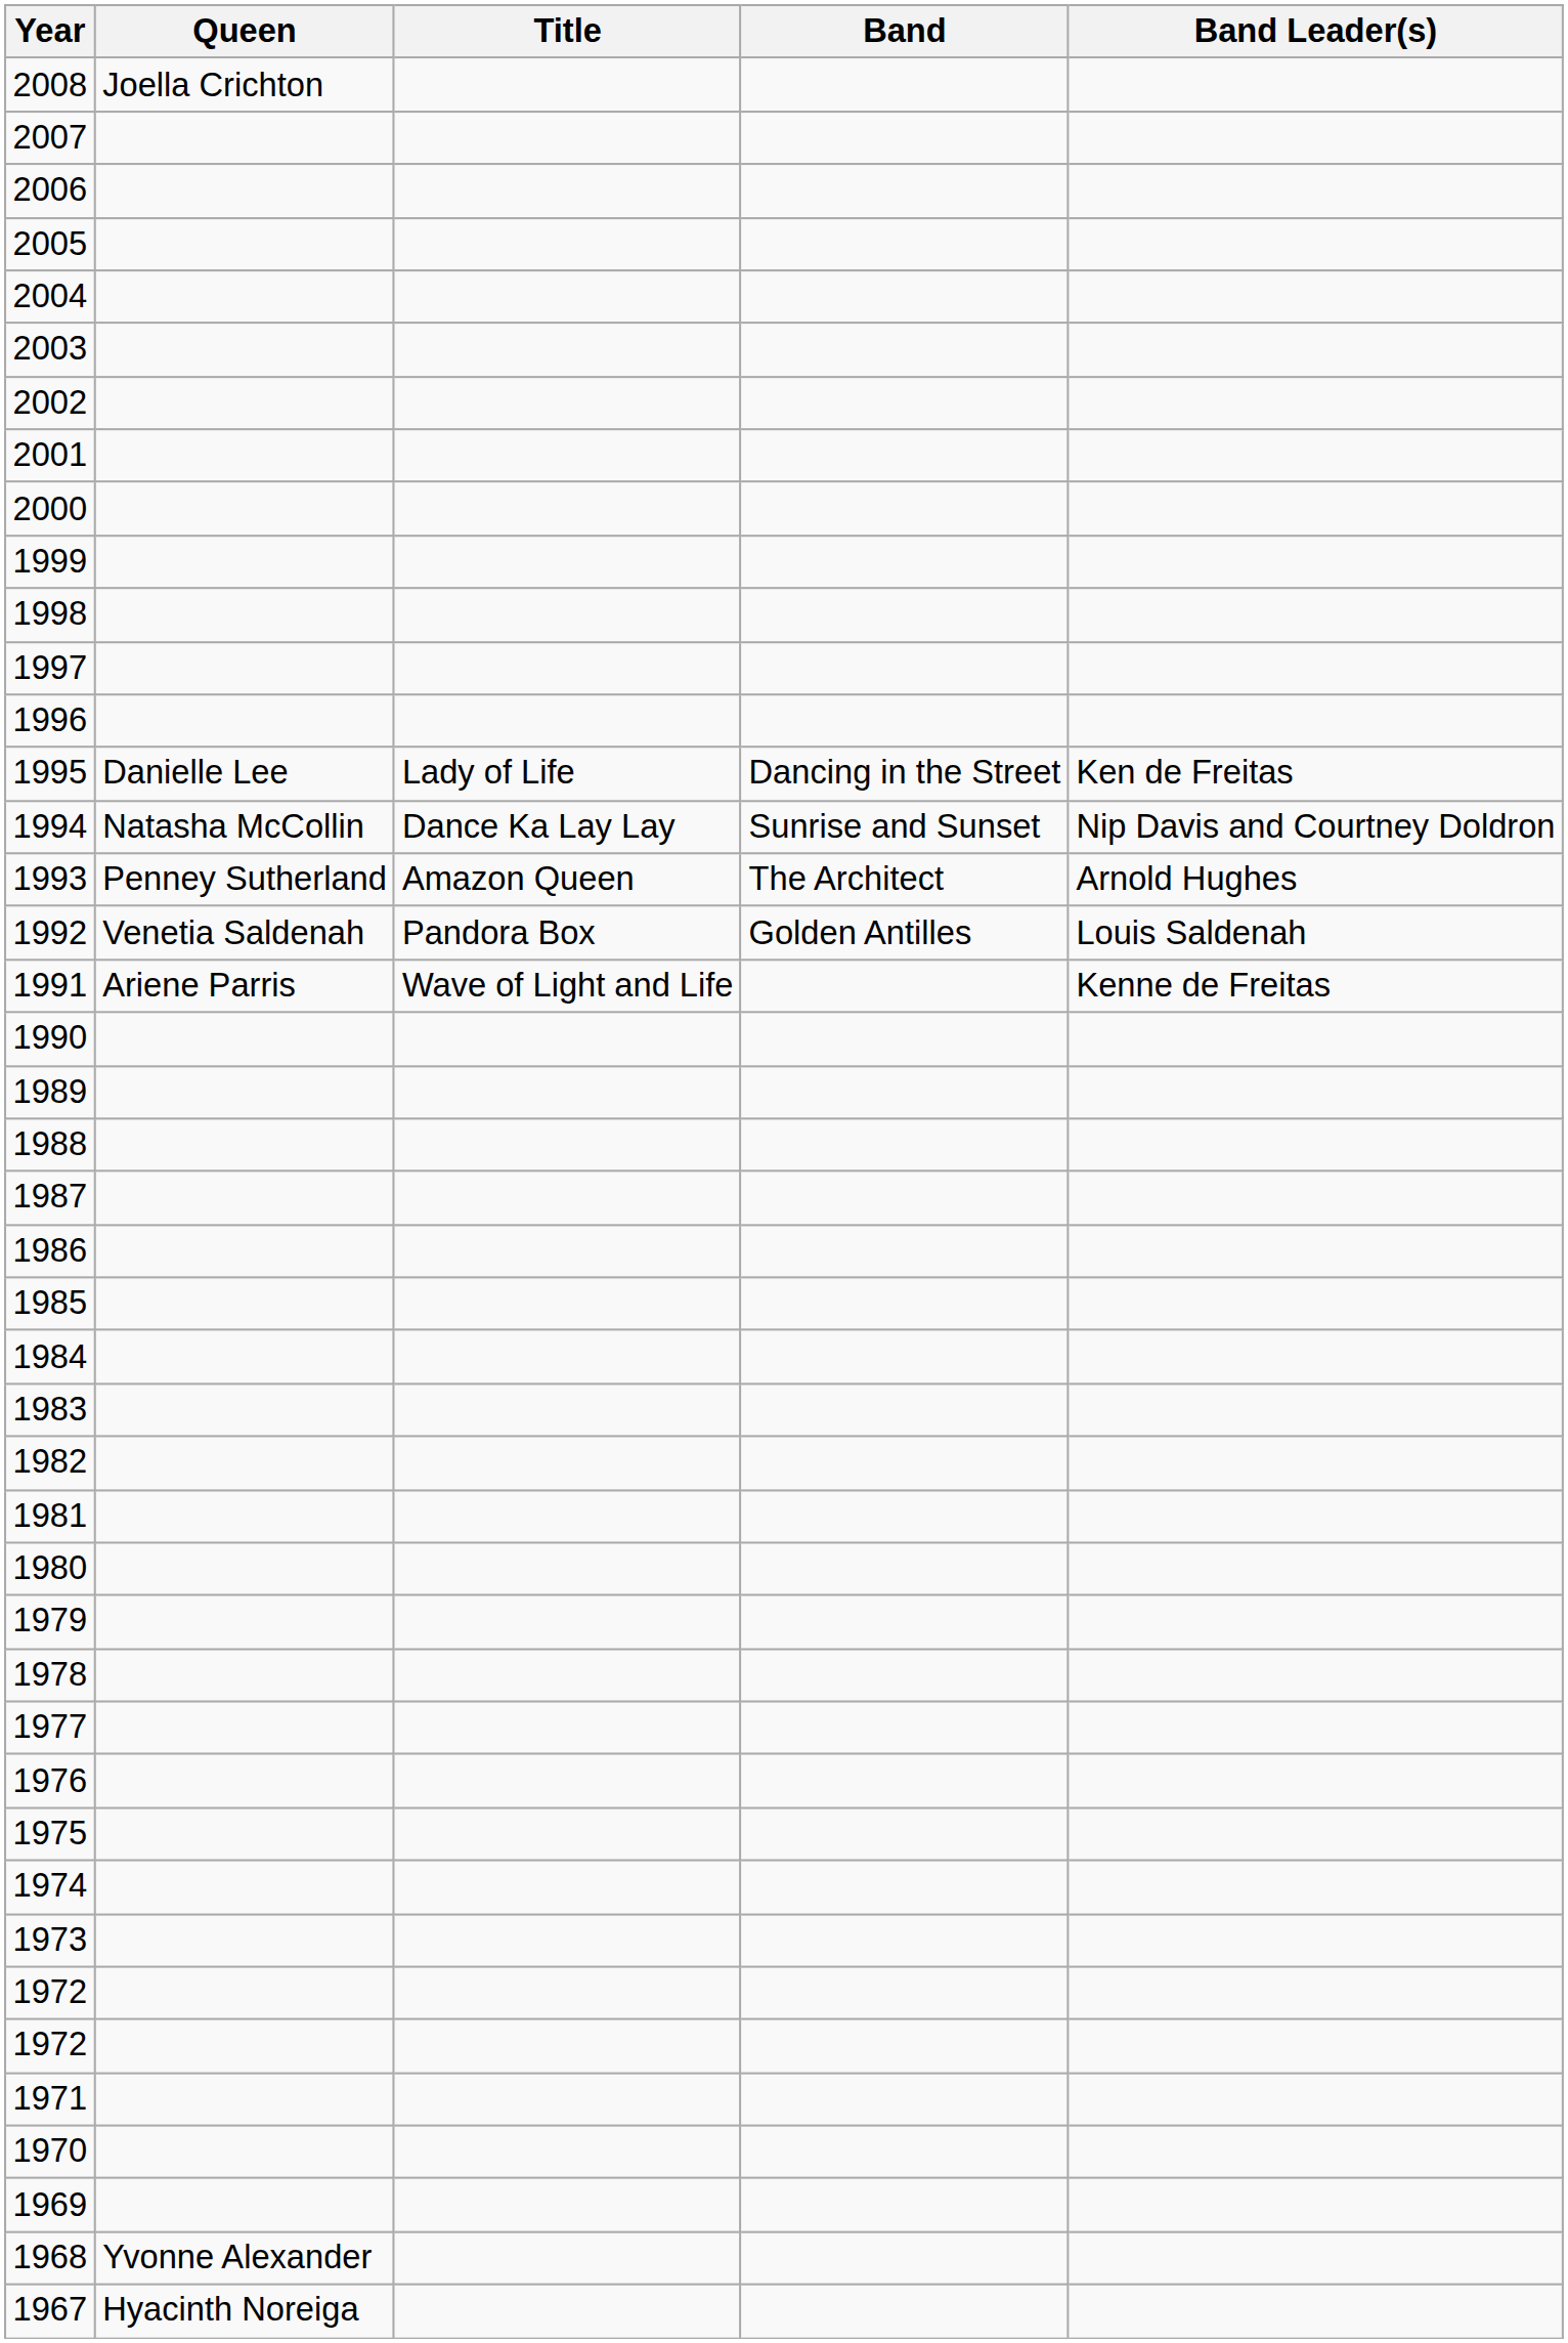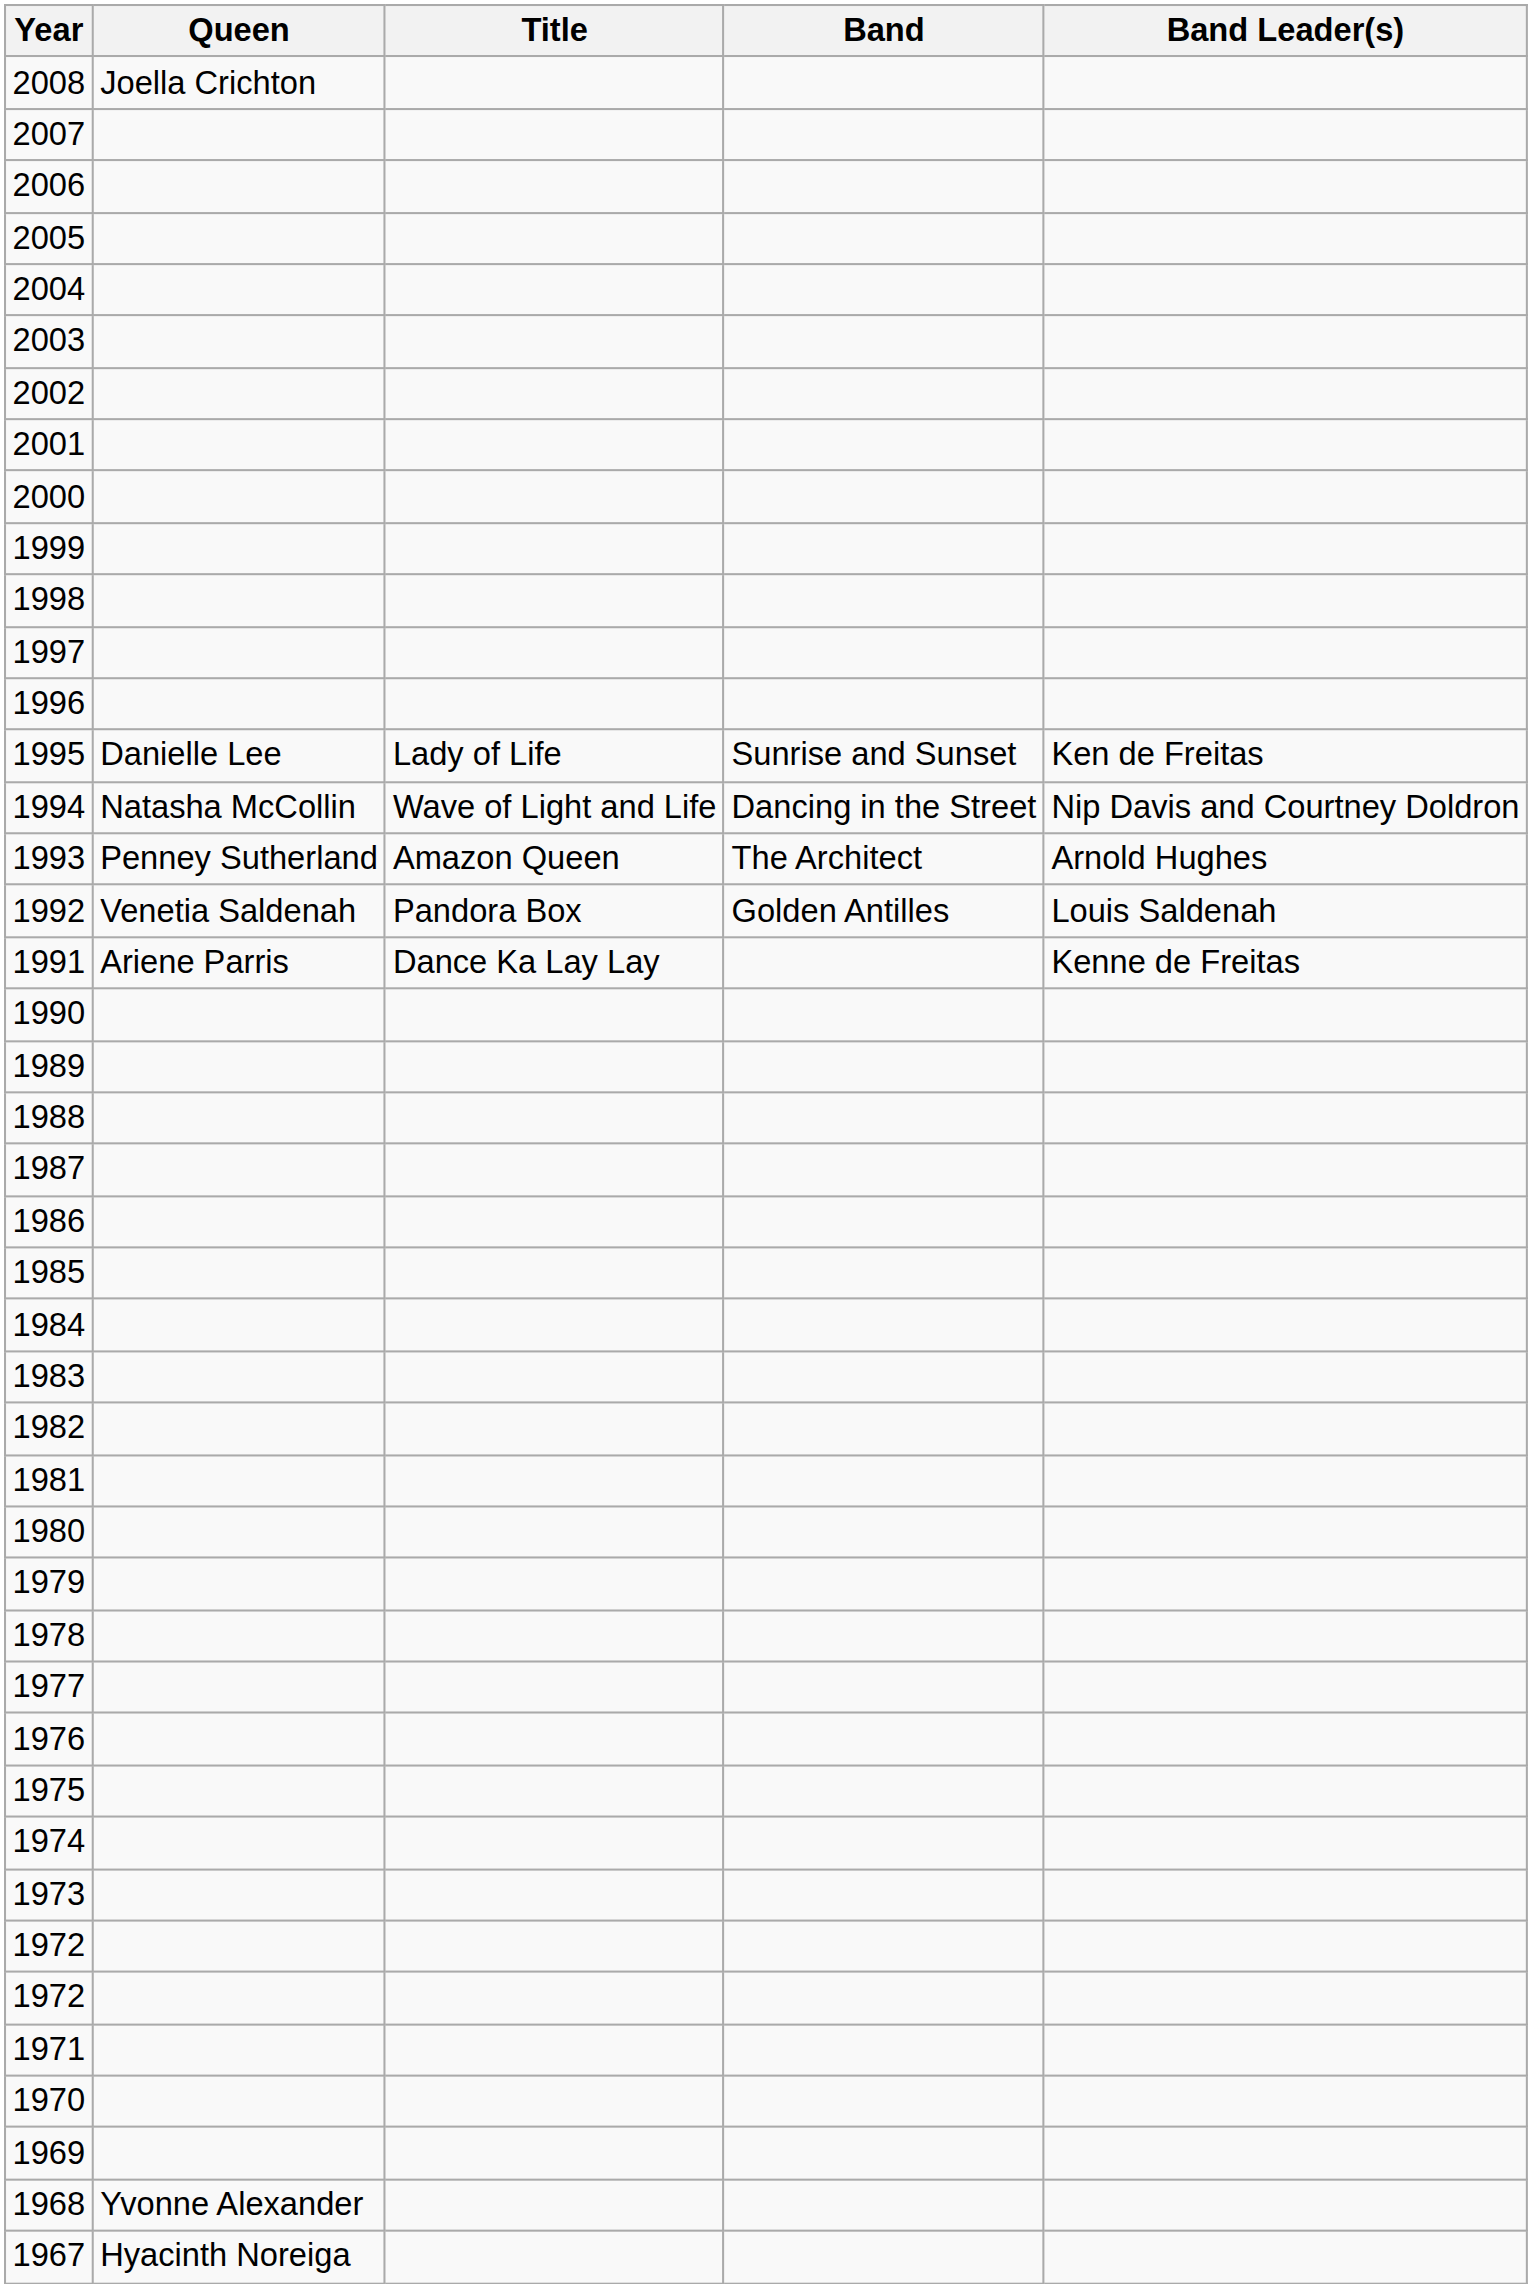1995 | Band: Dancing in the Street -> Sunrise and Sunset
1994 | Title: Dance Ka Lay Lay -> Wave of Light and Life
1994 | Band: Sunrise and Sunset -> Dancing in the Street
1991 | Title: Wave of Light and Life -> Dance Ka Lay Lay
